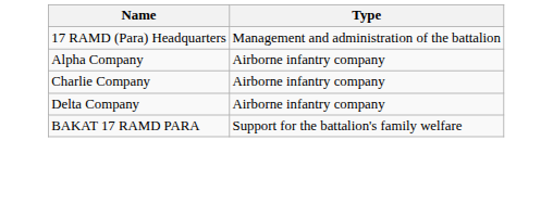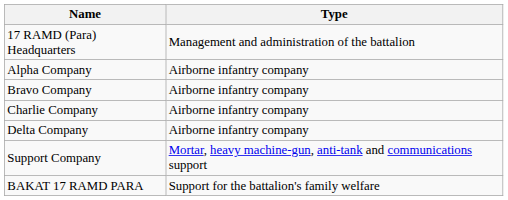+ row: Bravo Company | Airborne infantry company
+ row: Support Company | Mortar, heavy machine-gun, anti-tank and communications support
